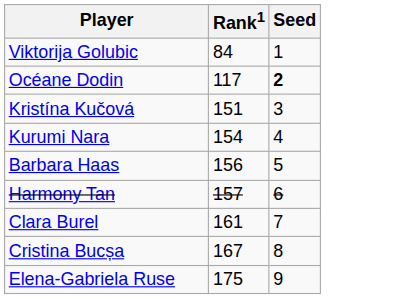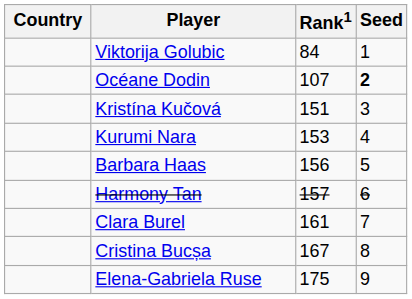+ column: Country
Océane Dodin | Rank1: 117 -> 107
Kurumi Nara | Rank1: 154 -> 153
